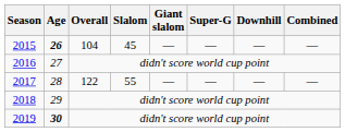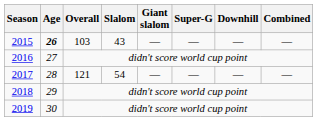2015 | Overall: 104 -> 103
2015 | Slalom: 45 -> 43
2017 | Overall: 122 -> 121
2017 | Slalom: 55 -> 54
2019 | Age: bold -> normal
